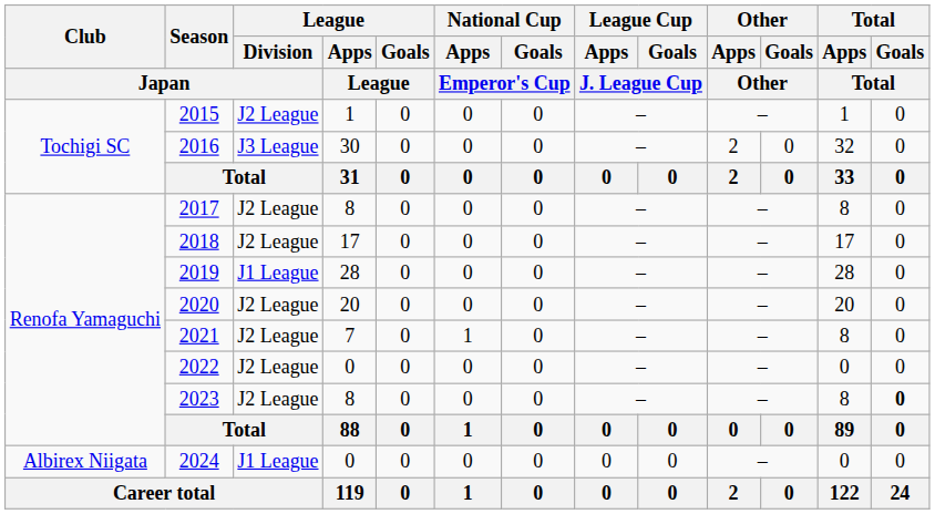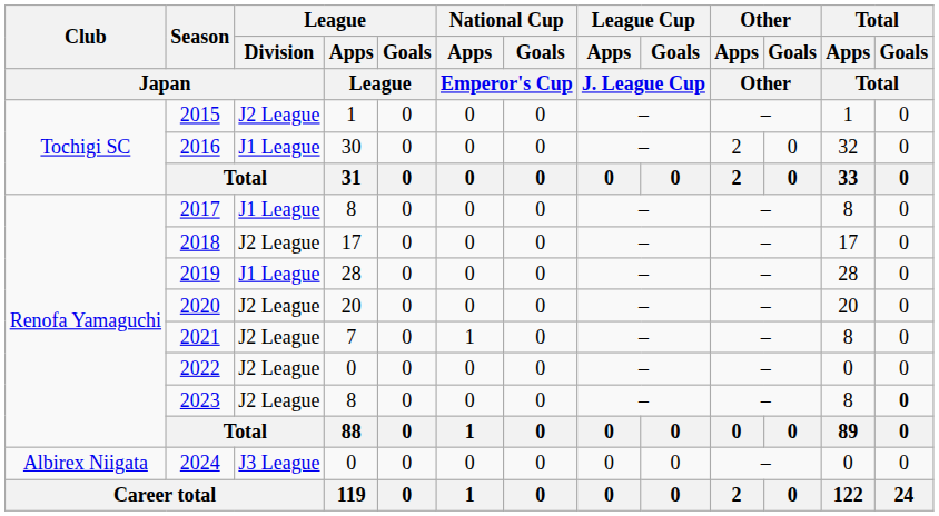2016 | League / Division / Japan: J3 League -> J1 League
2017 | League / Division / Japan: J2 League -> J1 League
2024 | League / Division / Japan: J1 League -> J3 League
